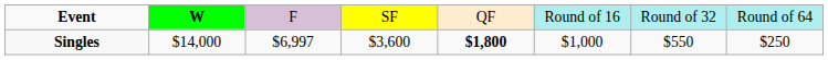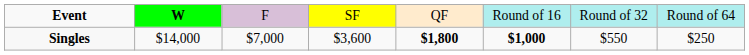Singles | column 3: $6,997 -> $7,000
Singles | column 6: normal -> bold
